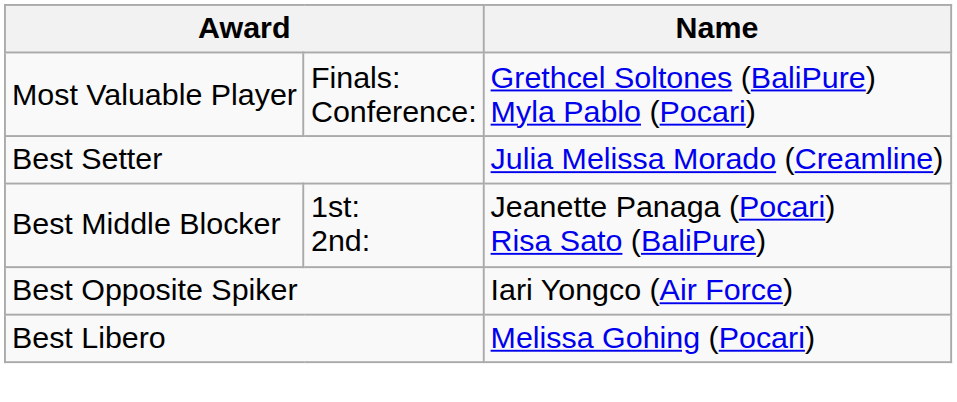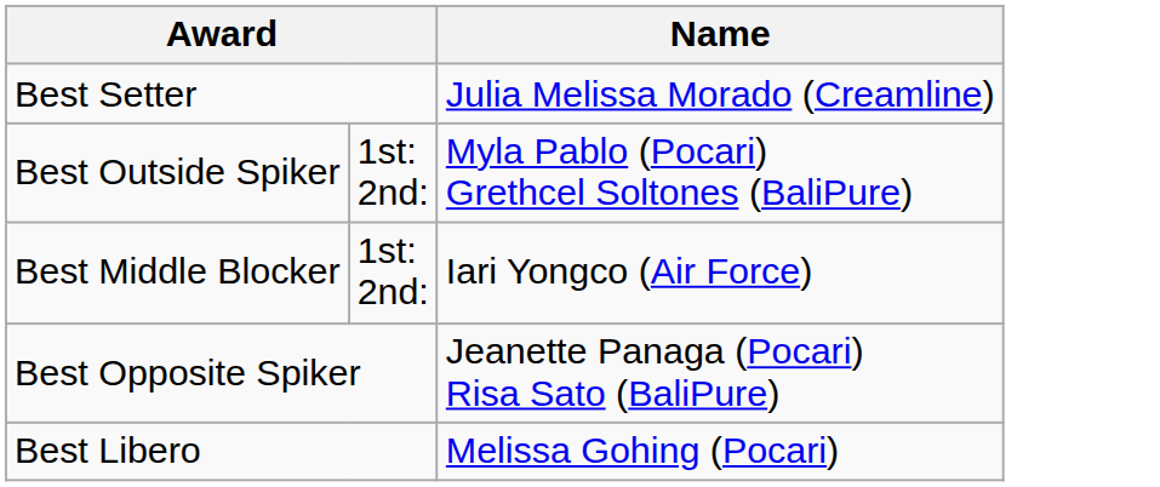- row: Most Valuable Player | Finals: Conference: | Grethcel Soltones (BaliPure) Myla Pablo (Pocari)
+ row: Best Outside Spiker | 1st: 2nd: | Myla Pablo (Pocari) Grethcel Soltones (BaliPure)
Best Middle Blocker | Name: Jeanette Panaga (Pocari) Risa Sato (BaliPure) -> Iari Yongco (Air Force)
Best Opposite Spiker | Name: Iari Yongco (Air Force) -> Jeanette Panaga (Pocari) Risa Sato (BaliPure)
